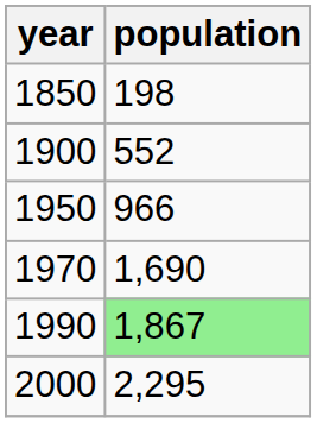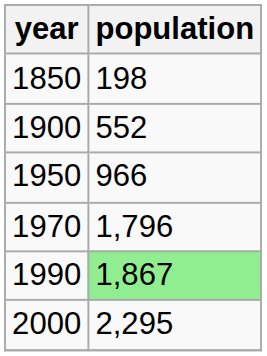1970 | population: 1,690 -> 1,796
